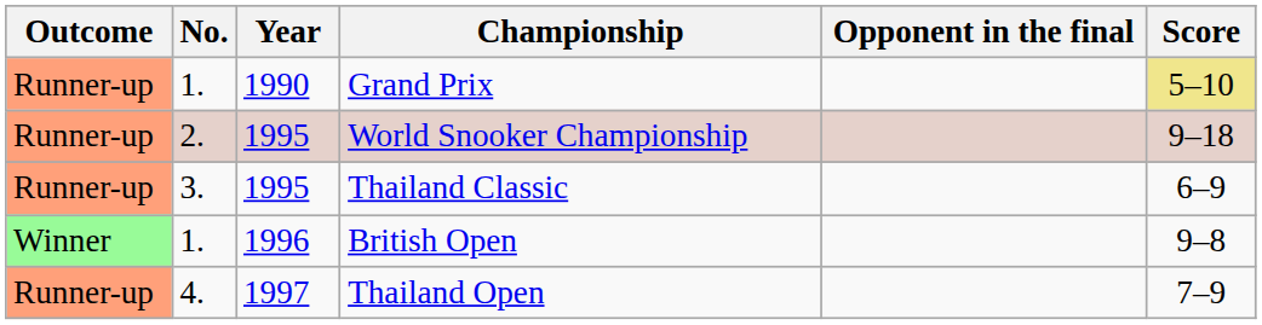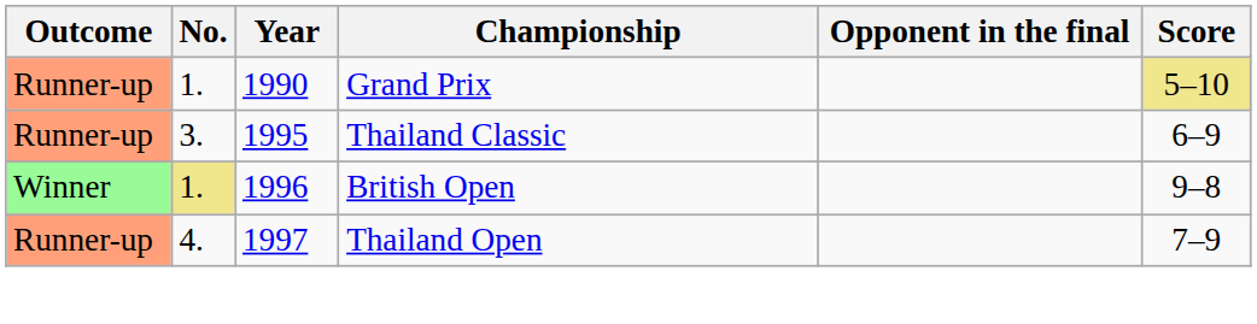- row: Runner-up | 2. | 1995 | World Snooker Championship | 9–18
British Open | No.: no background -> khaki background
